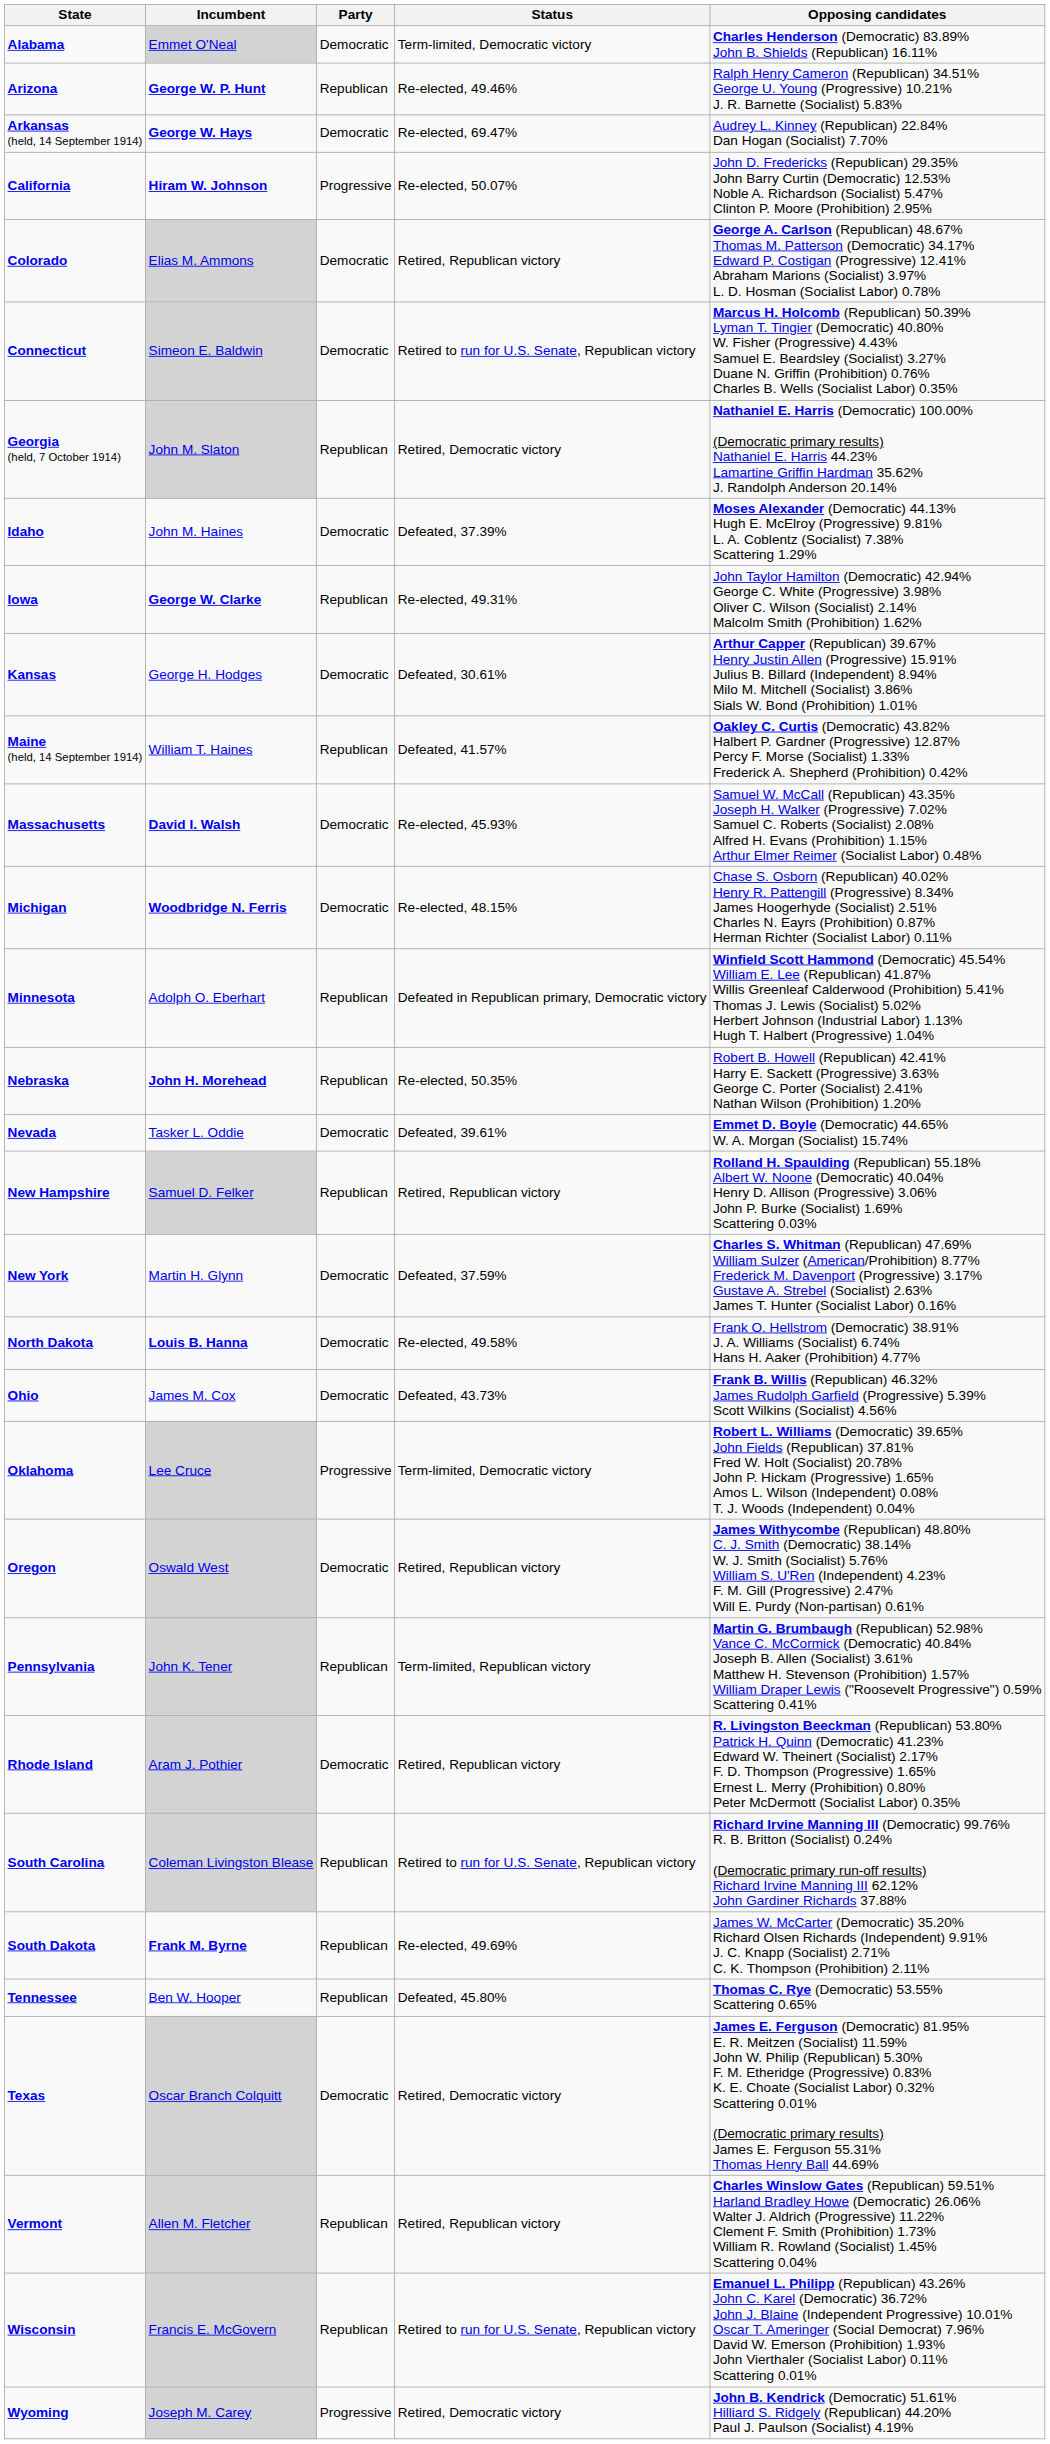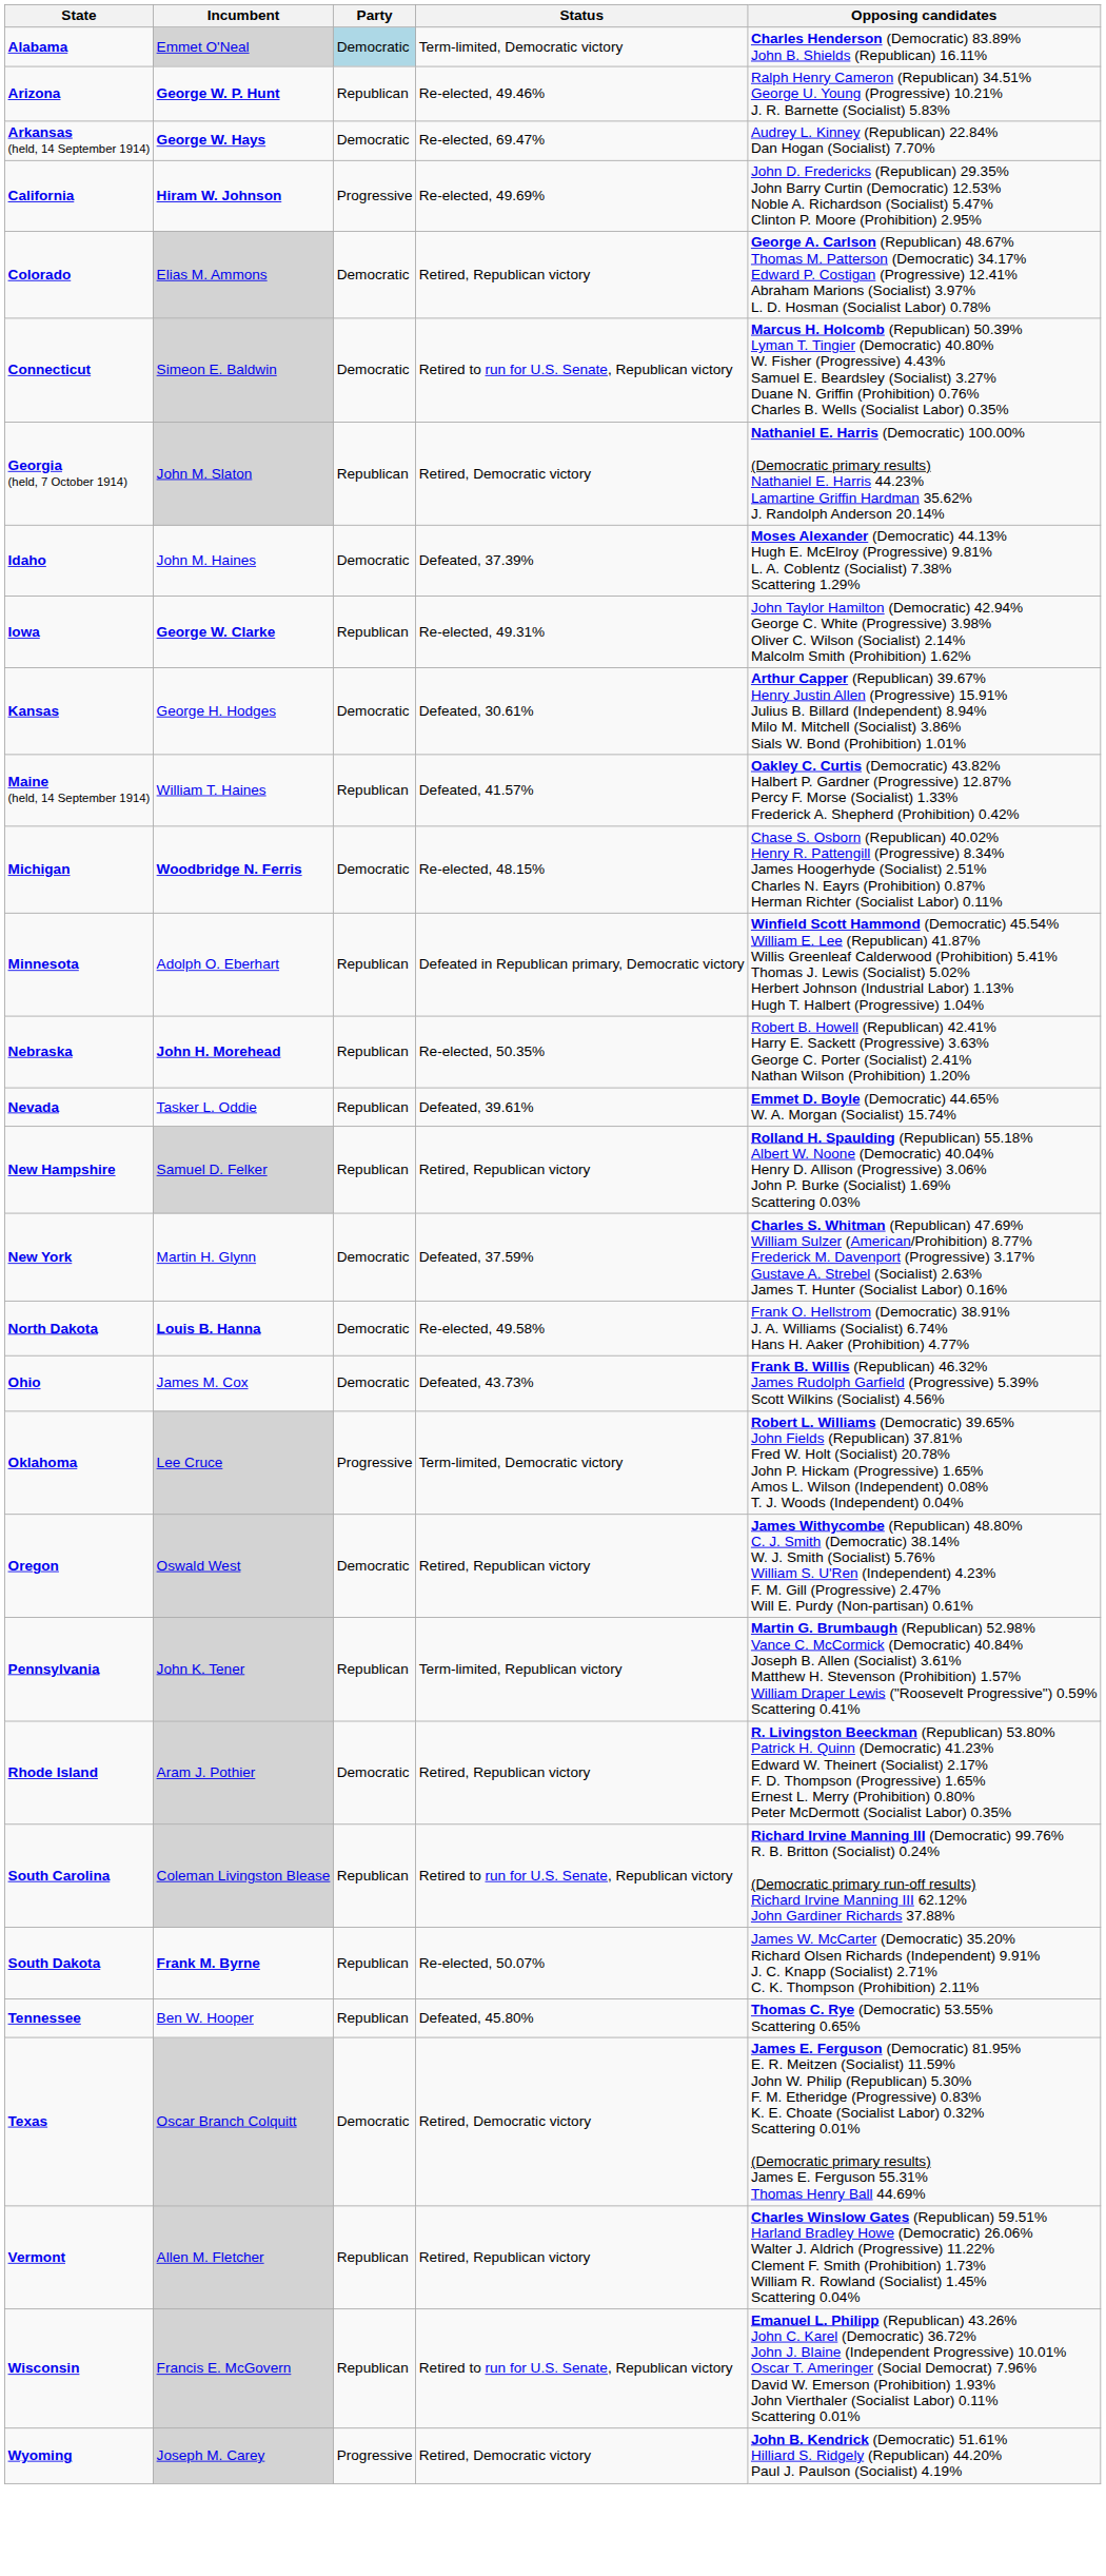Alabama | Party: no background -> lightblue background
California | Status: Re-elected, 50.07% -> Re-elected, 49.69%
- row: Massachusetts | David I. Walsh | Democratic | Re-elected, 45.93% | Samuel W. McCall (Republican) 43.35% Joseph H. Walker (Progressive) 7.02% Samuel C. Roberts (Socialist) 2.08% Alfred H. Evans (Prohibition) 1.15% Arthur Elmer Reimer (Socialist Labor) 0.48%
Nevada | Party: Democratic -> Republican
South Dakota | Status: Re-elected, 49.69% -> Re-elected, 50.07%
